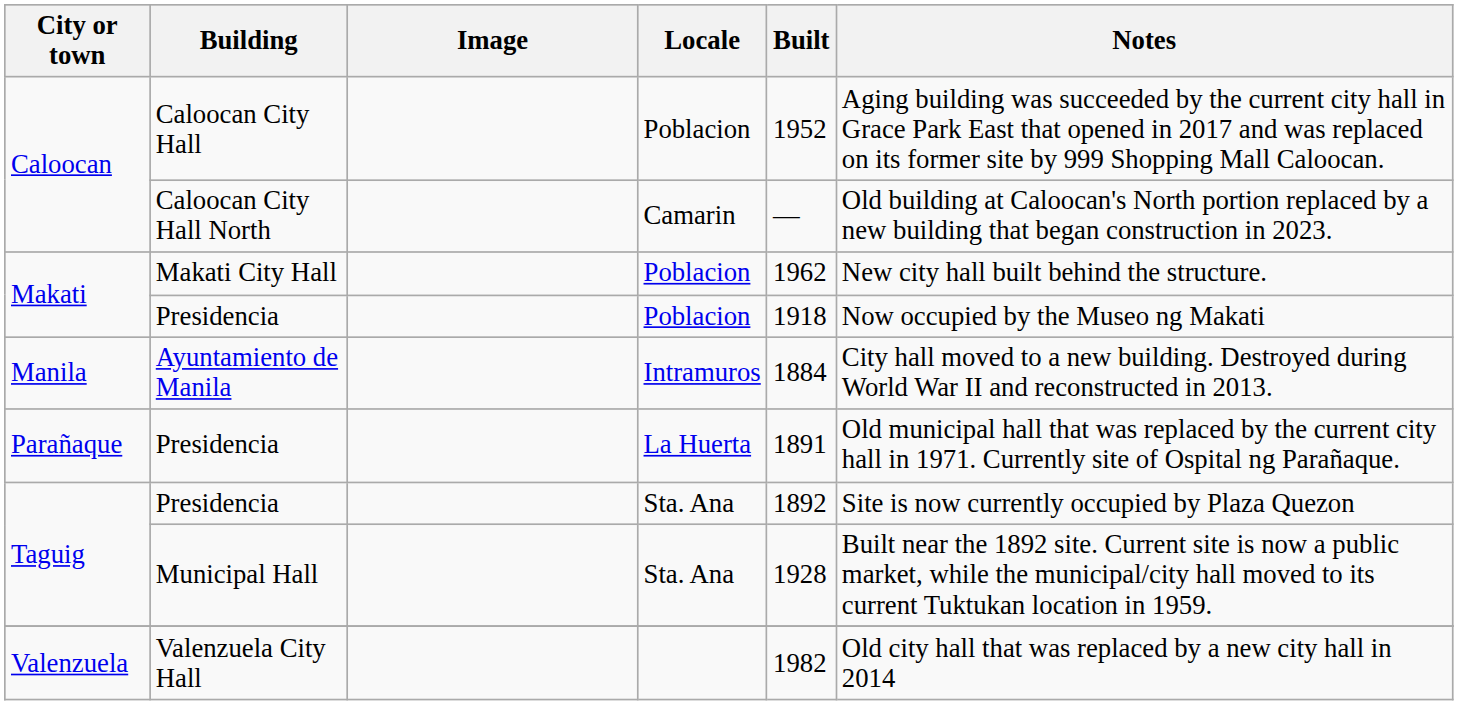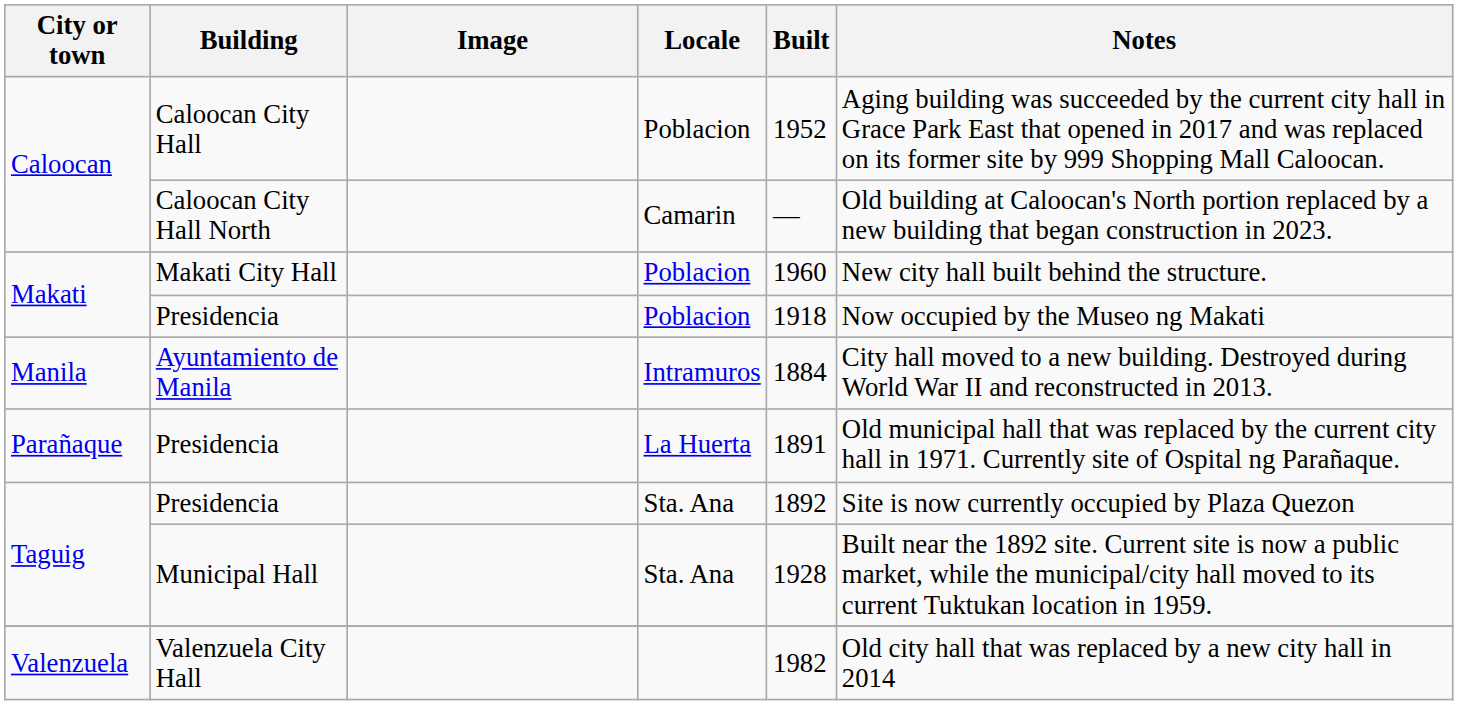Makati City Hall | Built: 1962 -> 1960
